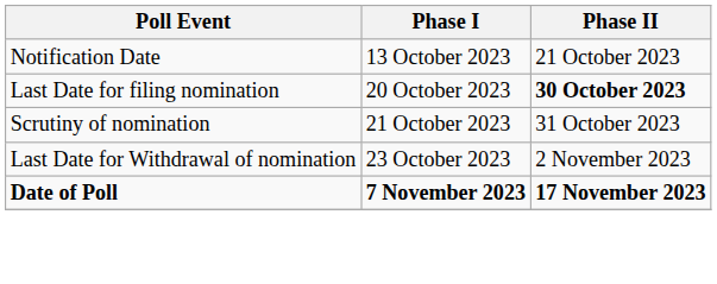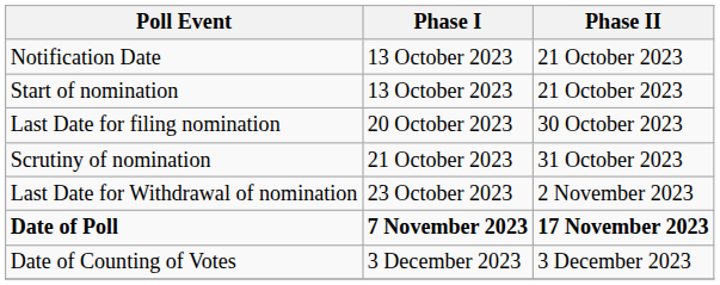+ row: Start of nomination | 13 October 2023 | 21 October 2023
Last Date for filing nomination | Phase II: bold -> normal
+ row: Date of Counting of Votes | 3 December 2023 | 3 December 2023
